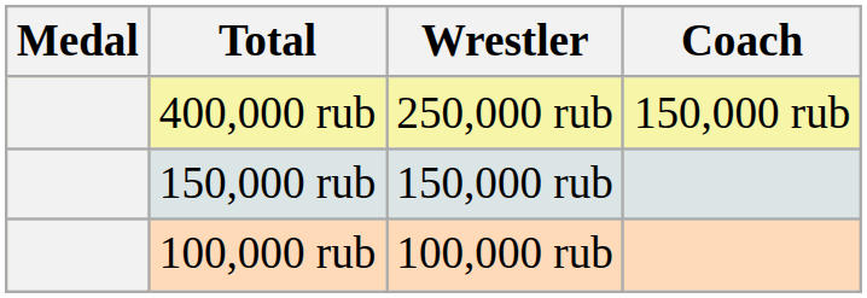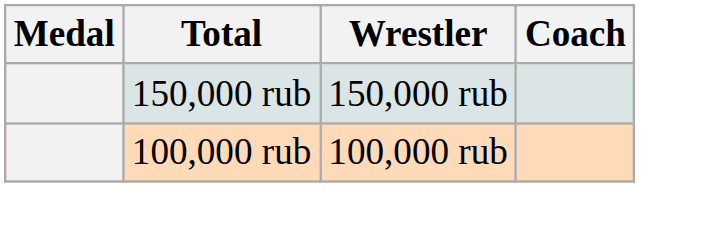- row: 400,000 rub | 250,000 rub | 150,000 rub
